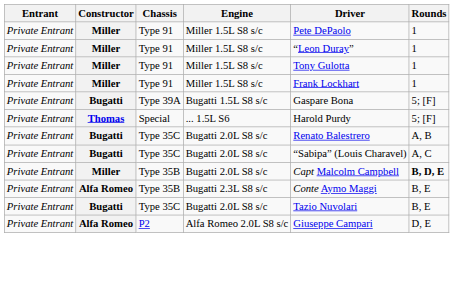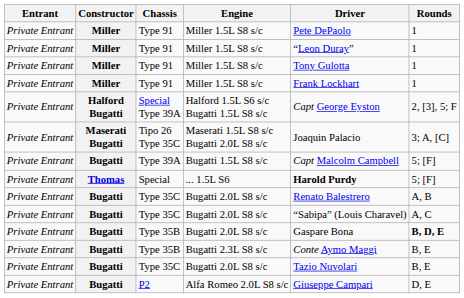+ row: Private Entrant | Halford Bugatti | Special Type 39A | Halford 1.5L S6 s/c Bugatti 1.5L S8 s/c | Capt George Eyston | 2, [3], 5; F
+ row: Private Entrant | Maserati Bugatti | Tipo 26 Type 35C | Maserati 1.5L S8 s/c Bugatti 2.0L S8 s/c | Joaquin Palacio | 3; A, [C]
Type 39A | Driver: Gaspare Bona -> Capt Malcolm Campbell
Special | Driver: normal -> bold
Type 35B / Bugatti 2.0L S8 s/c | Constructor: Miller -> Bugatti
Type 35B / Bugatti 2.0L S8 s/c | Driver: Capt Malcolm Campbell -> Gaspare Bona
Type 35B / Bugatti 2.3L S8 s/c | Constructor: Alfa Romeo -> Bugatti
P2 | Constructor: Alfa Romeo -> Bugatti
